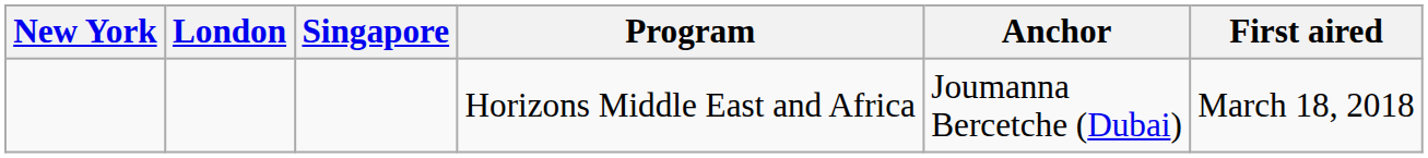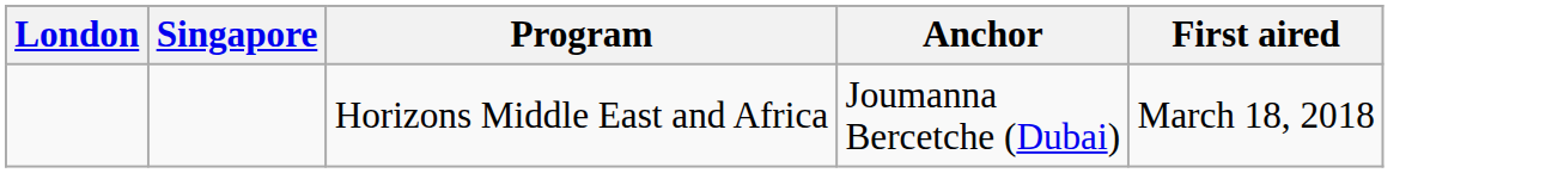- column: New York
